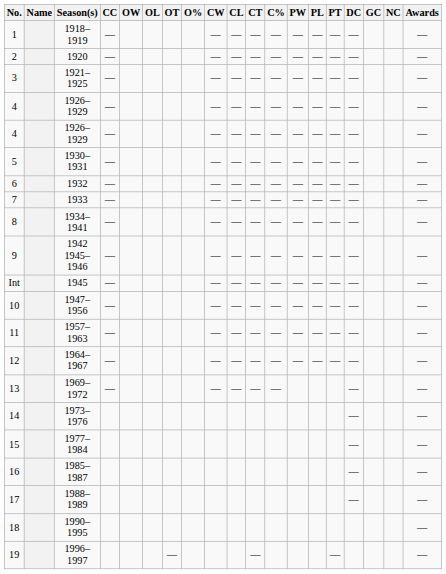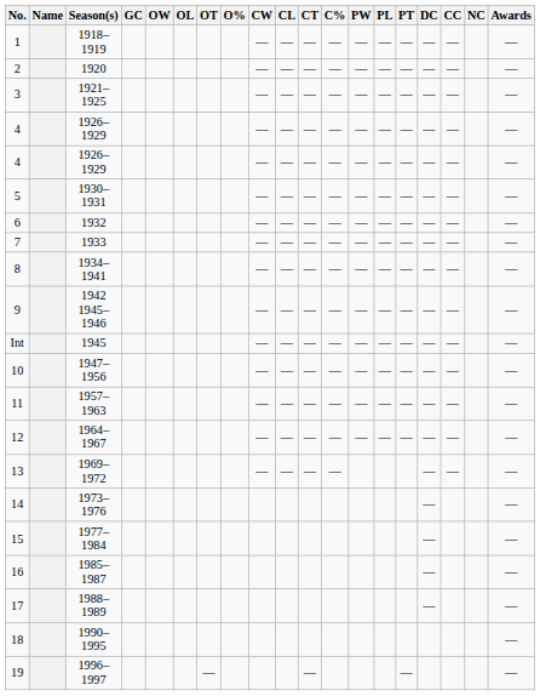columns swapped: GC <-> CC
